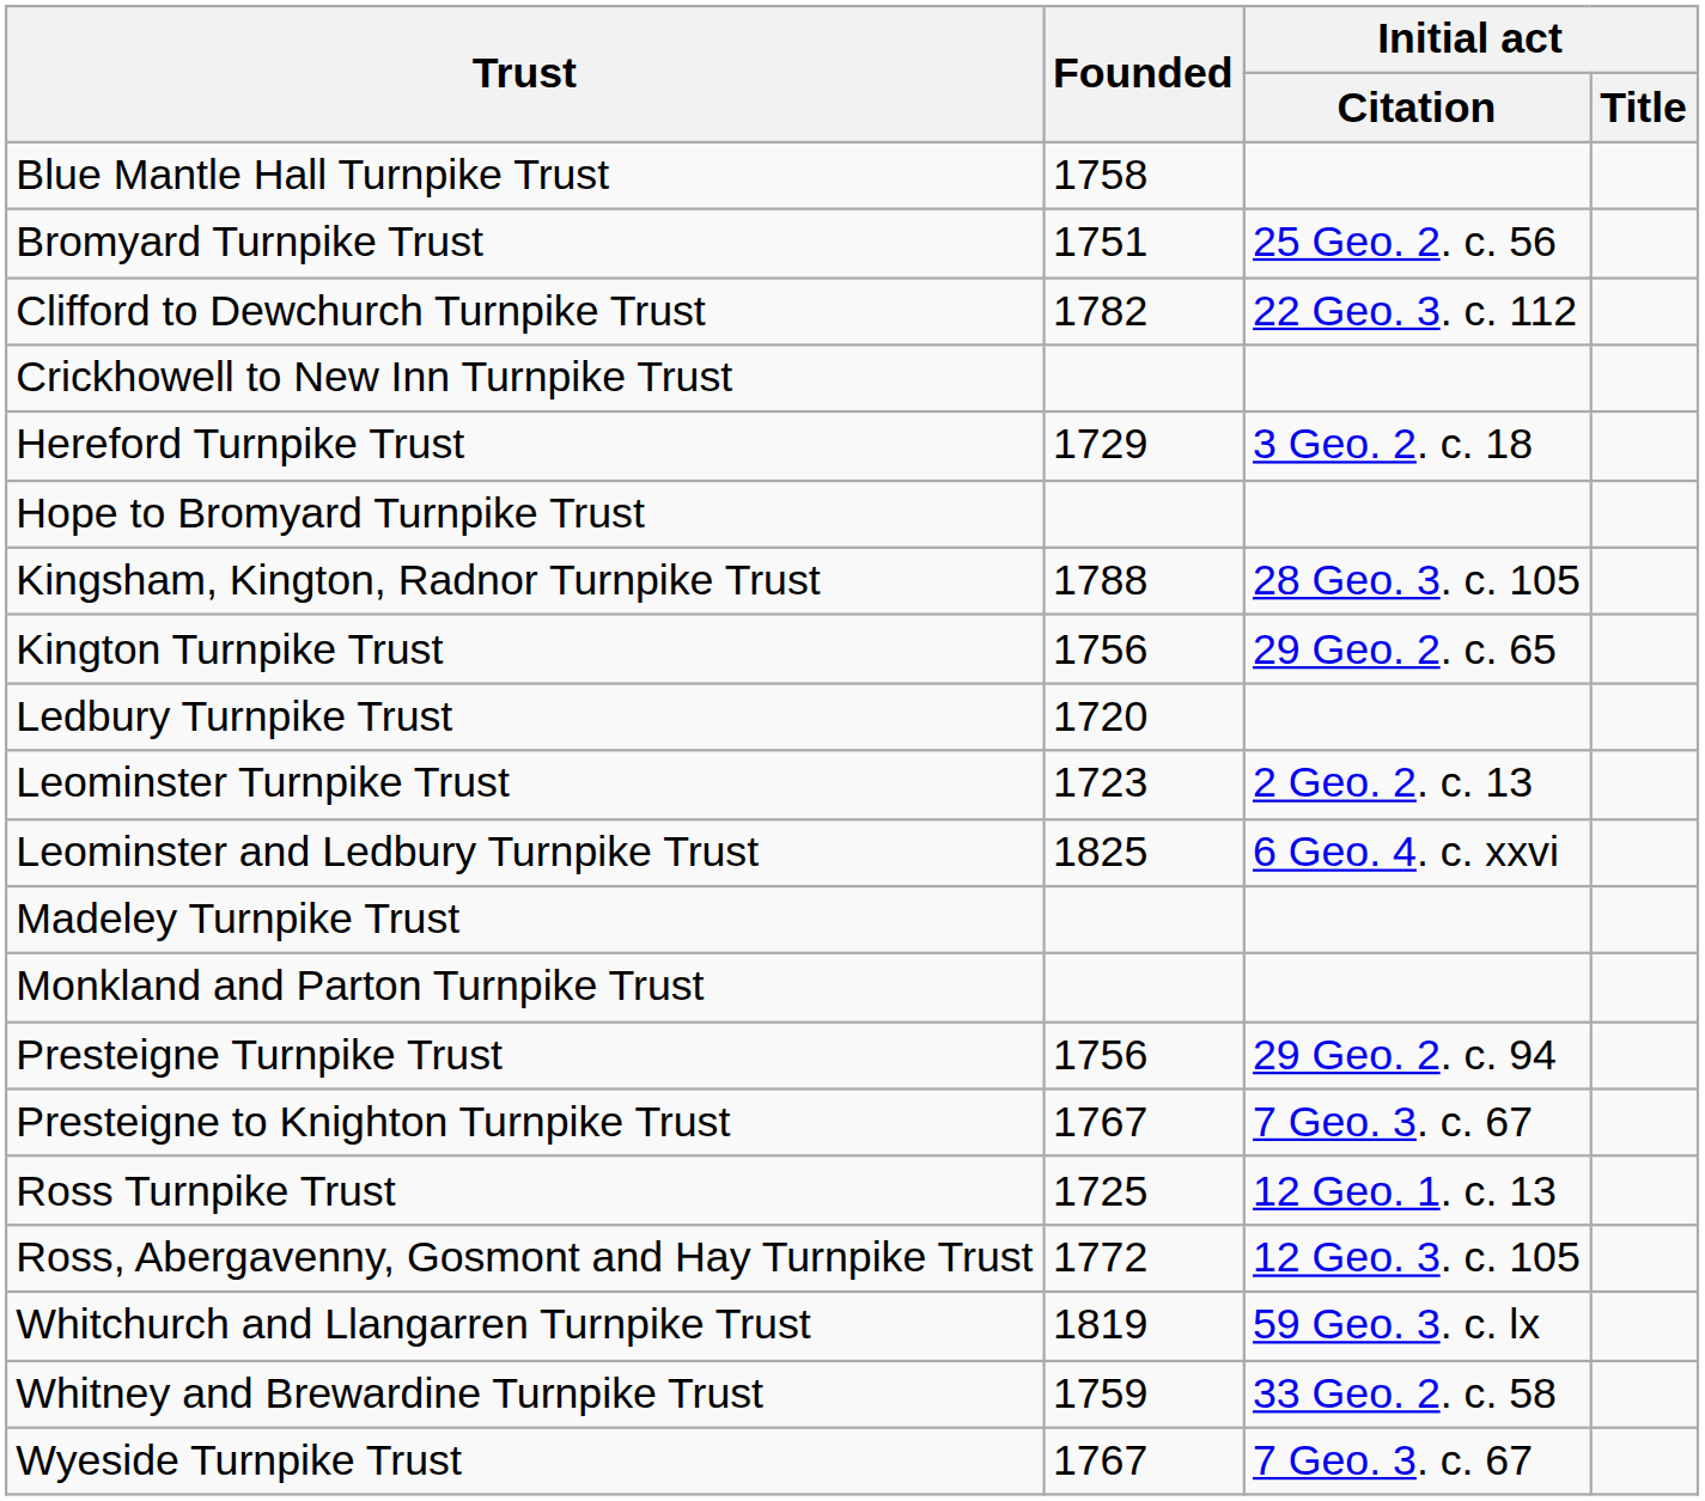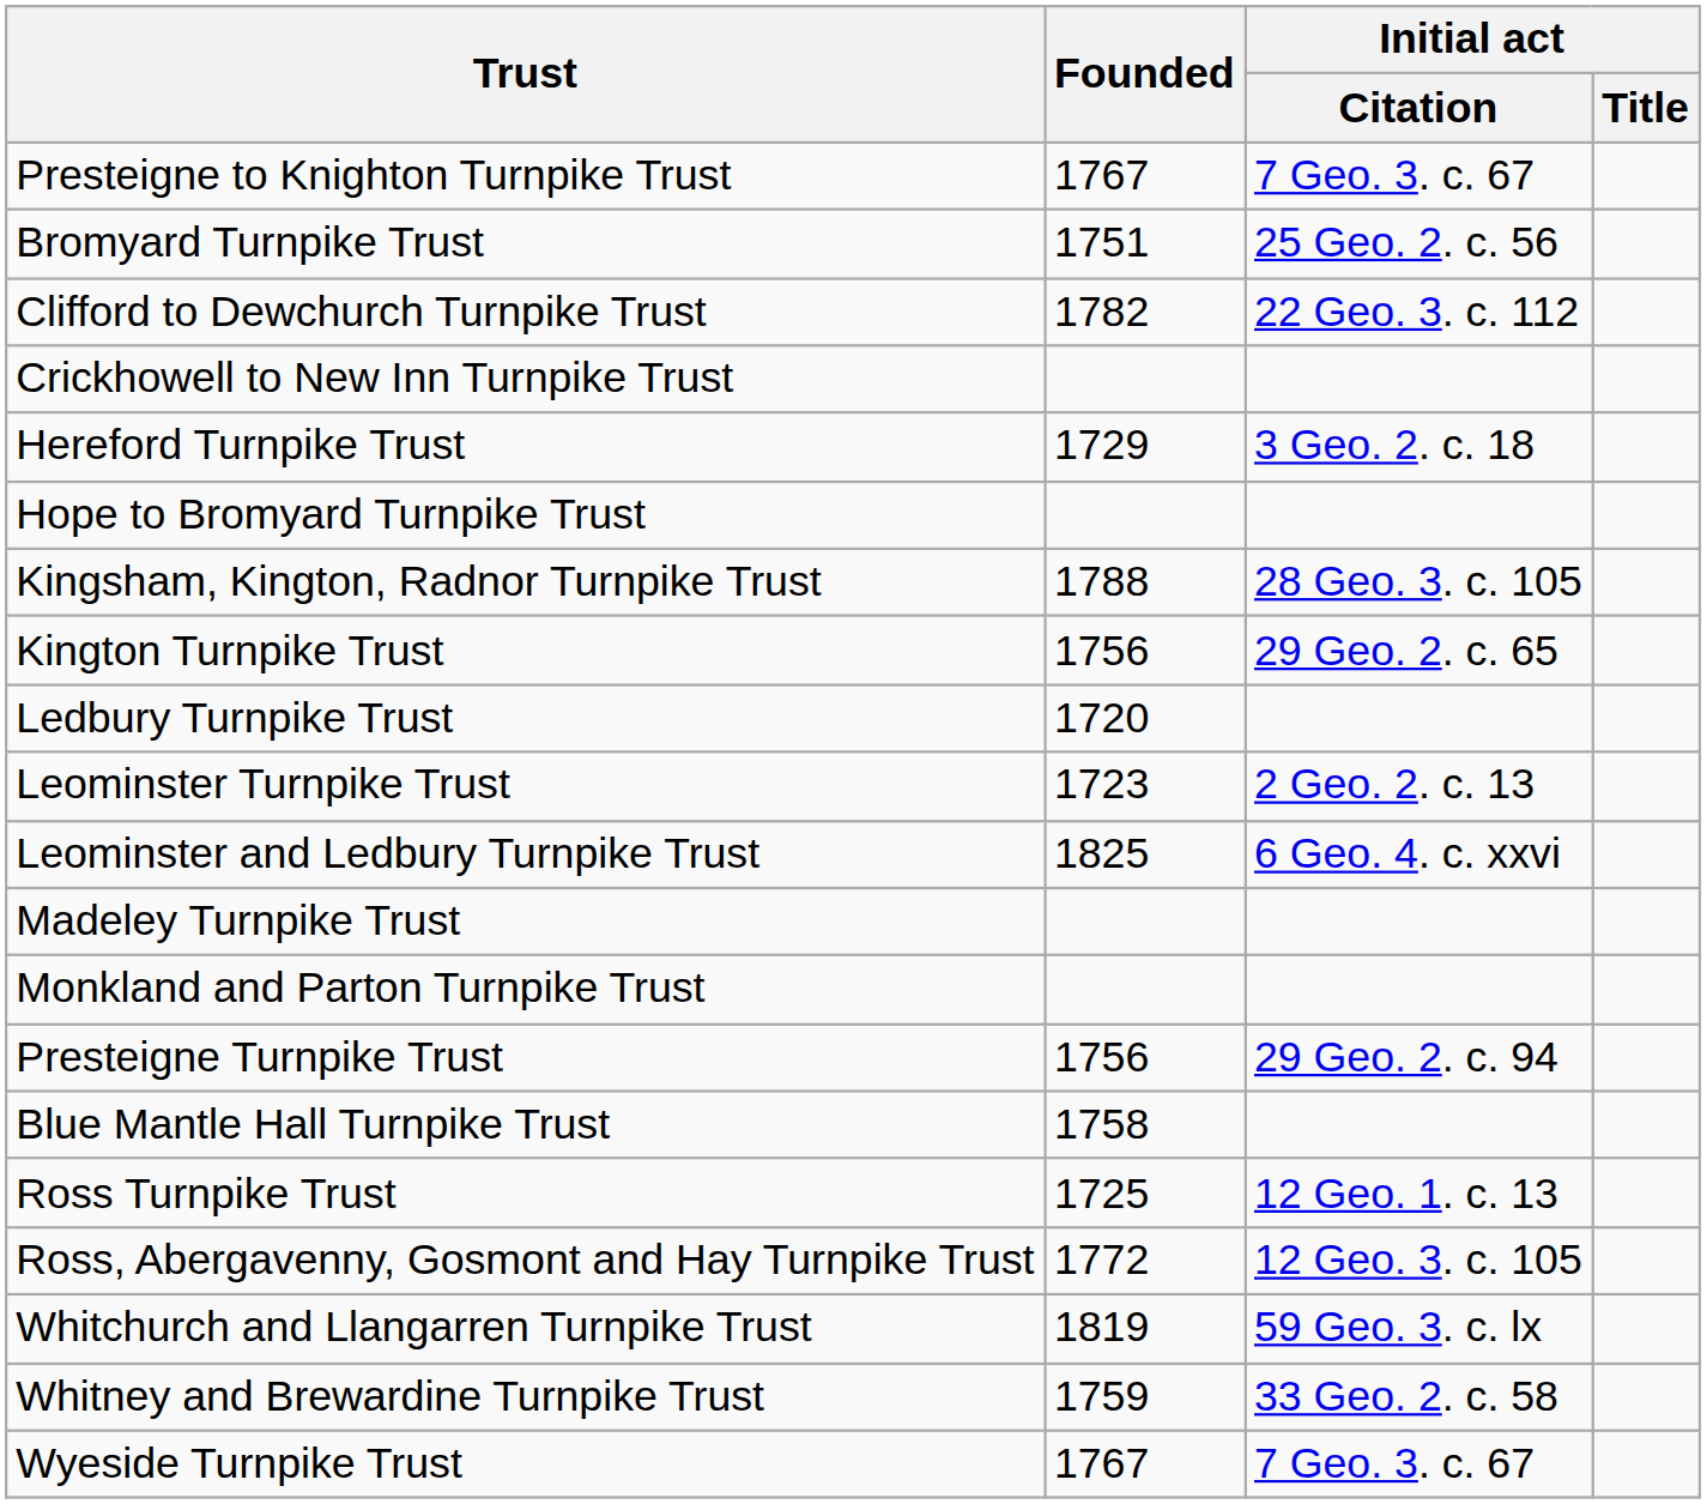rows swapped: Blue Mantle Hall Turnpike Trust <-> Presteigne to Knighton Turnpike Trust
